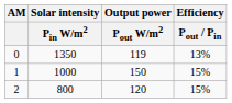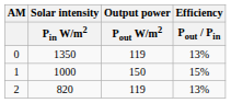2 | Solar intensity / Pin W/m2: 800 -> 820
2 | Output power / Pout W/m2: 120 -> 119
2 | Efficiency / Pout / Pin: 15% -> 13%
